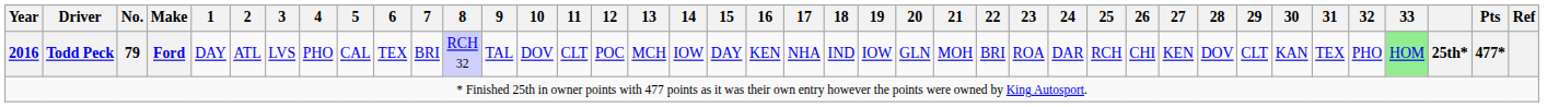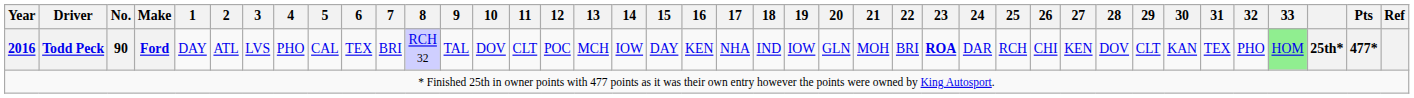2016 | No.: 79 -> 90
2016 | 23: normal -> bold
